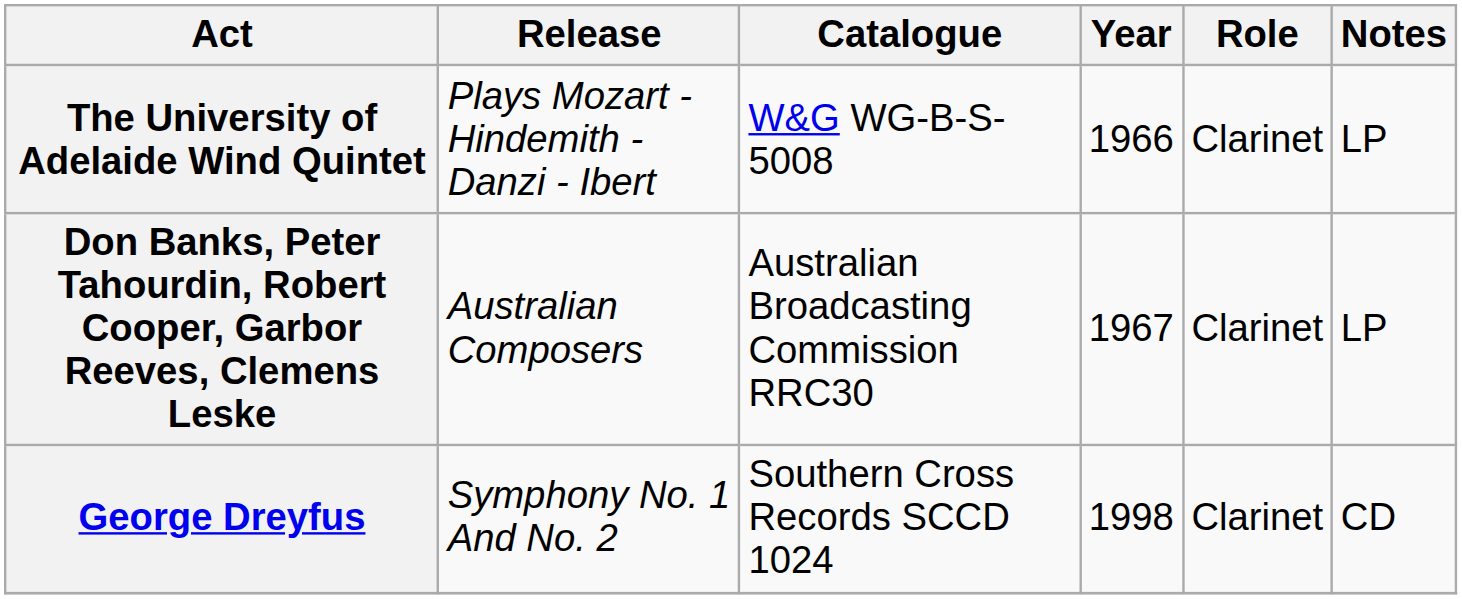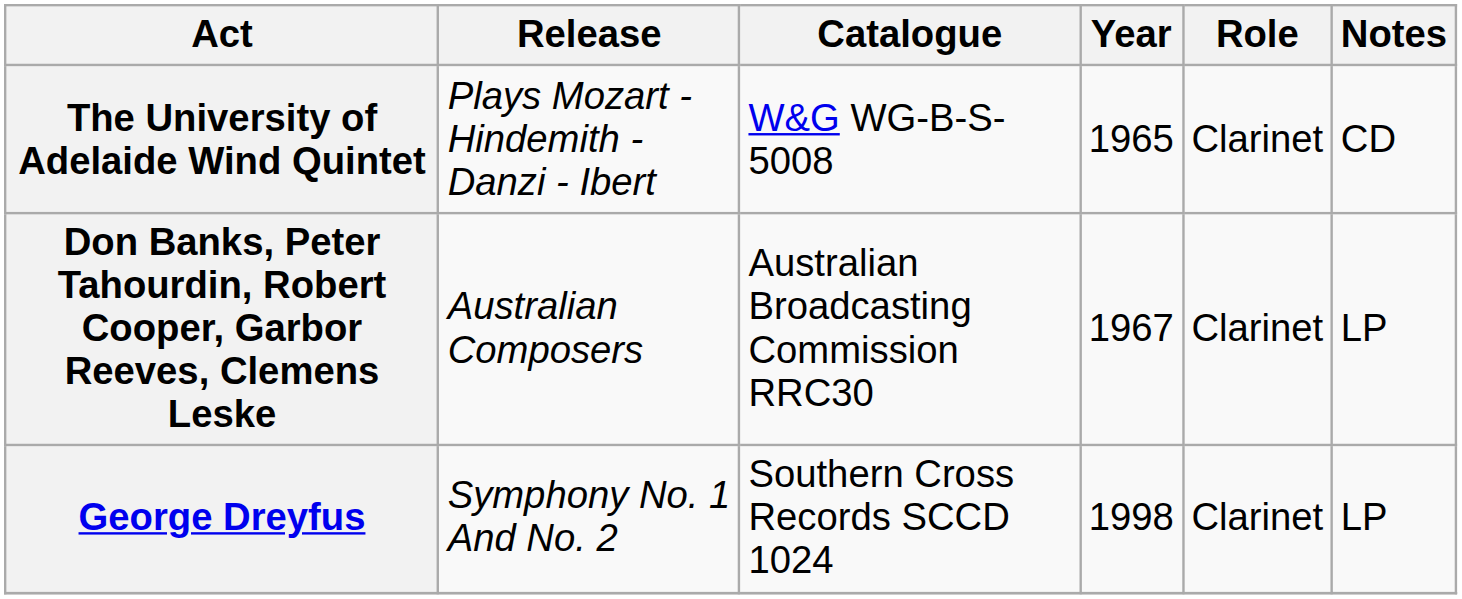The University of Adelaide Wind Quintet | Year: 1966 -> 1965
The University of Adelaide Wind Quintet | Notes: LP -> CD
George Dreyfus | Notes: CD -> LP
